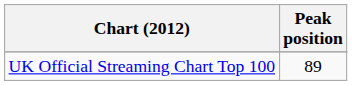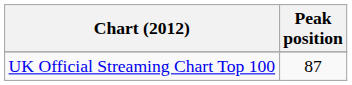UK Official Streaming Chart Top 100 | Peak position: 89 -> 87
